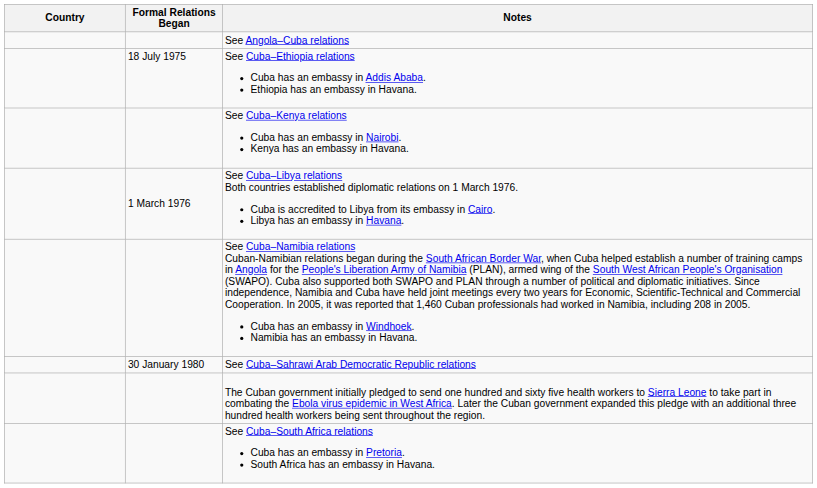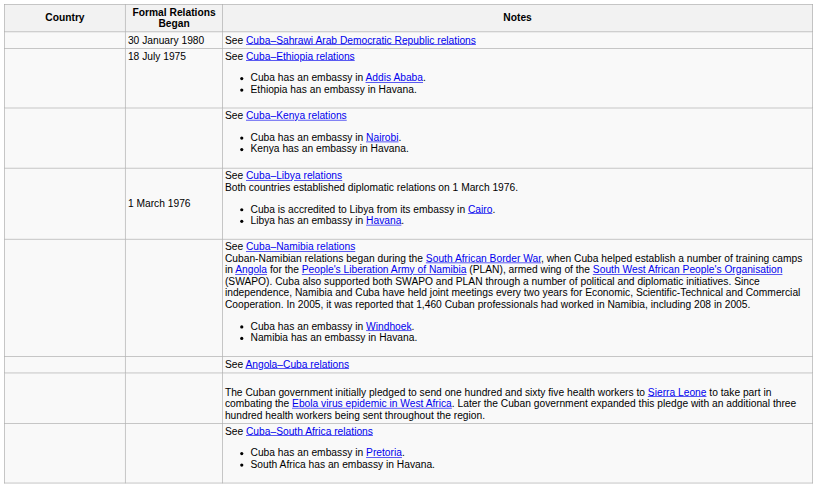rows swapped: See Angola–Cuba relations <-> See Cuba–Sahrawi Arab Democratic Republic relations
